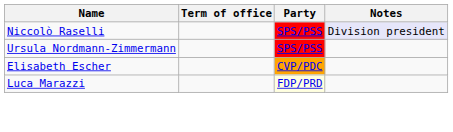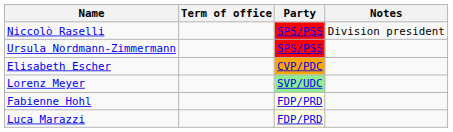Niccolò Raselli | Notes: lavender background -> no background
+ row: Lorenz Meyer | SVP/UDC
+ row: Fabienne Hohl | FDP/PRD
